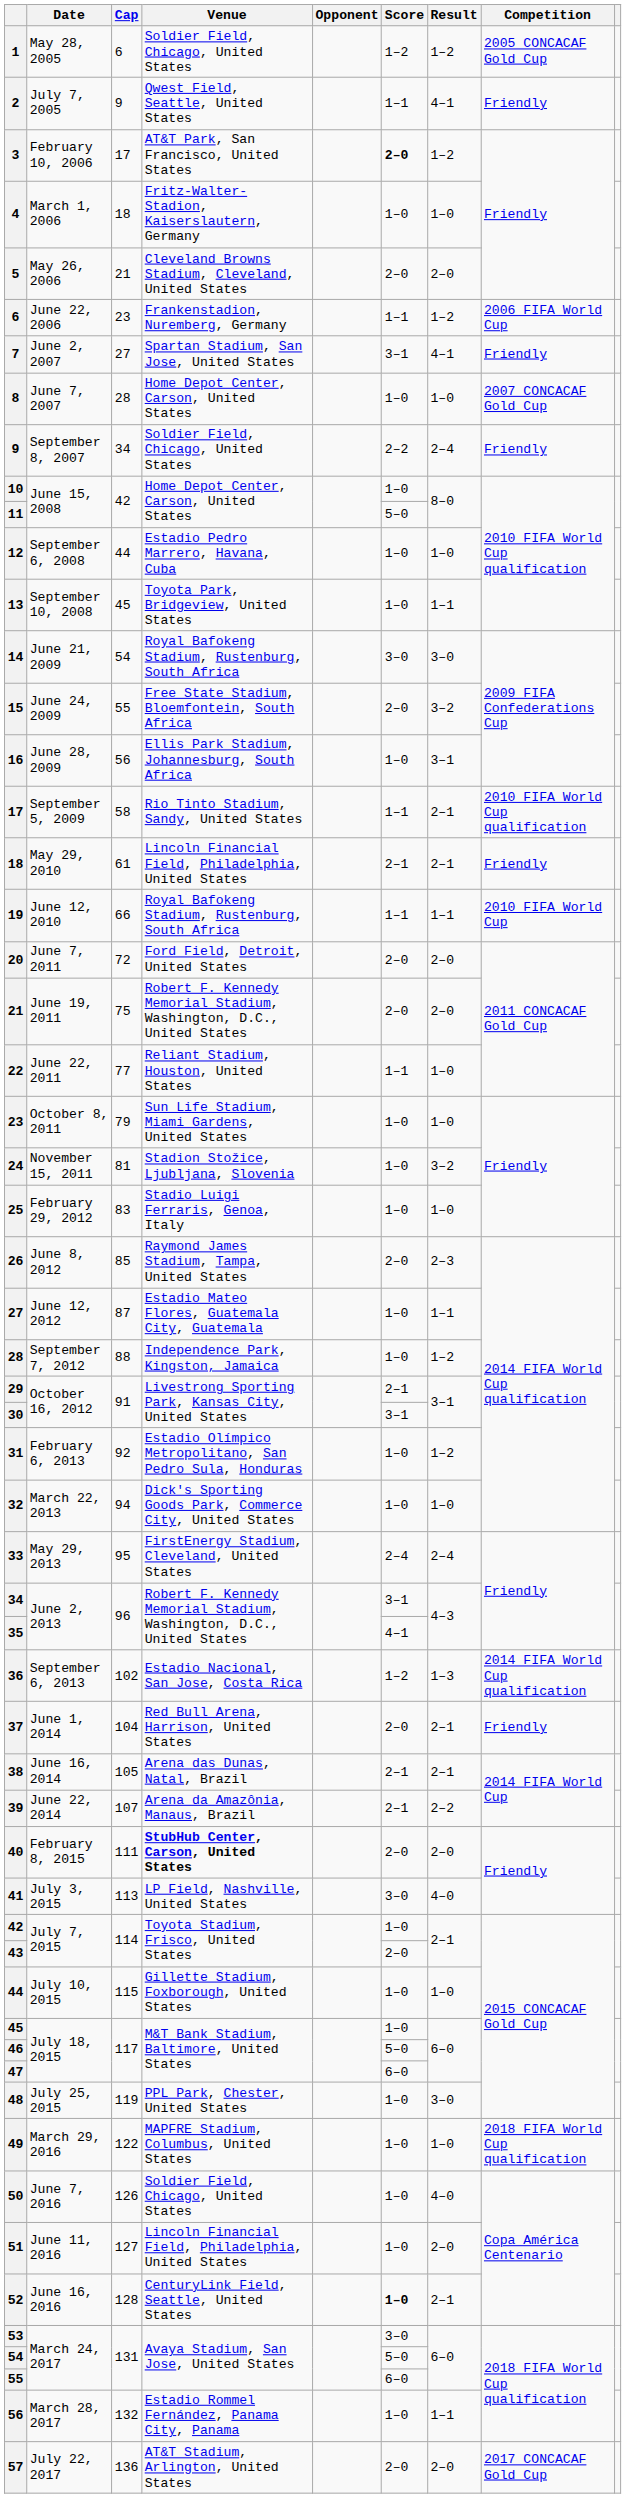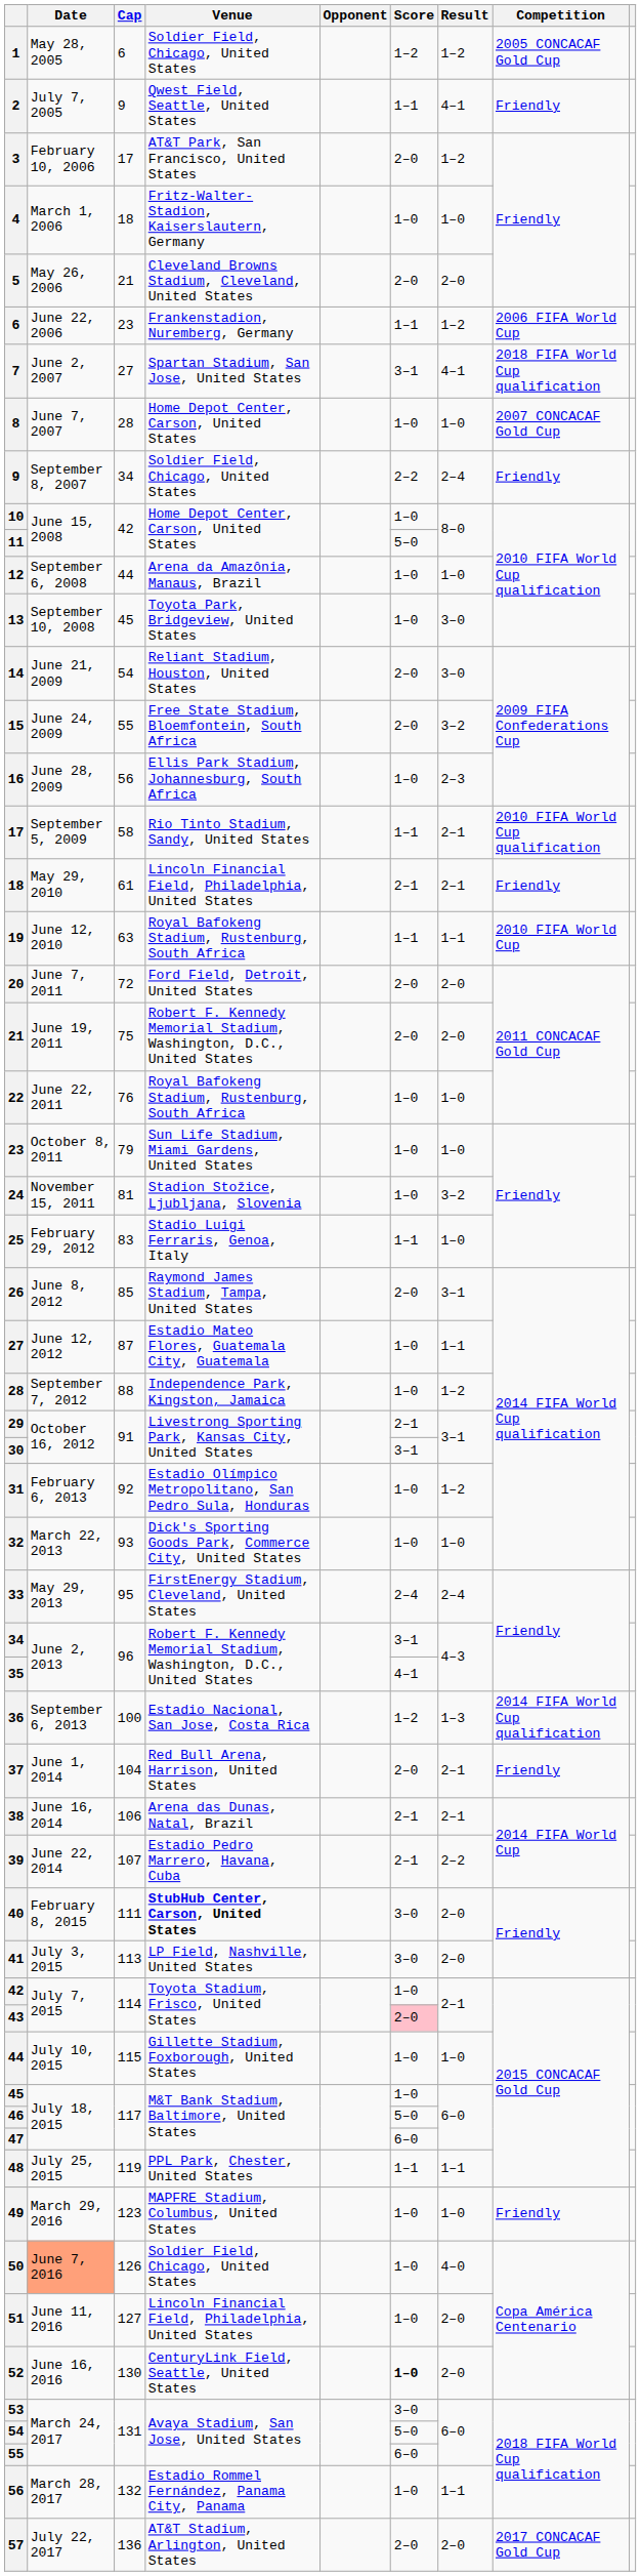3 | Score: bold -> normal
7 | Competition: Friendly -> 2018 FIFA World Cup qualification
12 | Venue: Estadio Pedro Marrero, Havana, Cuba -> Arena da Amazônia, Manaus, Brazil
13 | Result: 1–1 -> 3–0
14 | Venue: Royal Bafokeng Stadium, Rustenburg, South Africa -> Reliant Stadium, Houston, United States
14 | Score: 3–0 -> 2–0
16 | Result: 3–1 -> 2–3
19 | Cap: 66 -> 63
22 | Cap: 77 -> 76
22 | Venue: Reliant Stadium, Houston, United States -> Royal Bafokeng Stadium, Rustenburg, South Africa
22 | Score: 1–1 -> 1–0
25 | Score: 1–0 -> 1–1
26 | Result: 2–3 -> 3–1
32 | Cap: 94 -> 93
36 | Cap: 102 -> 100
38 | Cap: 105 -> 106
39 | Venue: Arena da Amazônia, Manaus, Brazil -> Estadio Pedro Marrero, Havana, Cuba
40 | Score: 2–0 -> 3–0
41 | Result: 4–0 -> 2–0
43 | Score: no background -> pink background
48 | Score: 1–0 -> 1–1
48 | Result: 3–0 -> 1–1
49 | Cap: 122 -> 123
49 | Competition: 2018 FIFA World Cup qualification -> Friendly
50 | Date: no background -> lightsalmon background
52 | Cap: 128 -> 130
52 | Result: 2–1 -> 2–0
